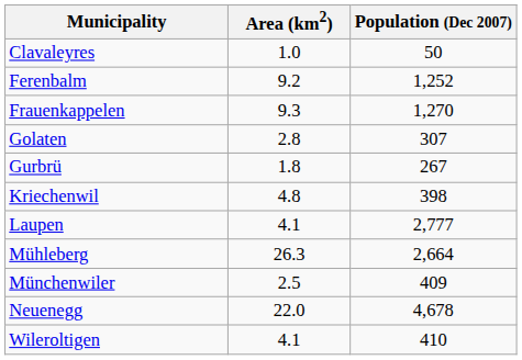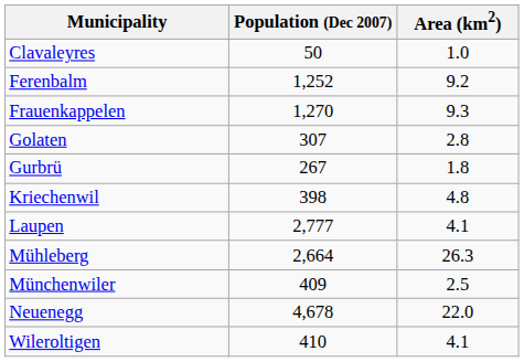columns swapped: Population (Dec 2007) <-> Area (km2)
